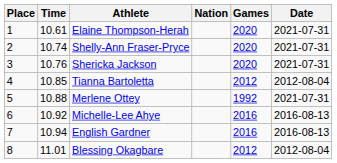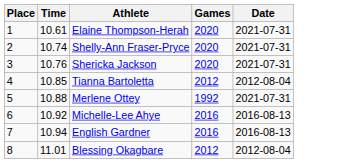- column: Nation
